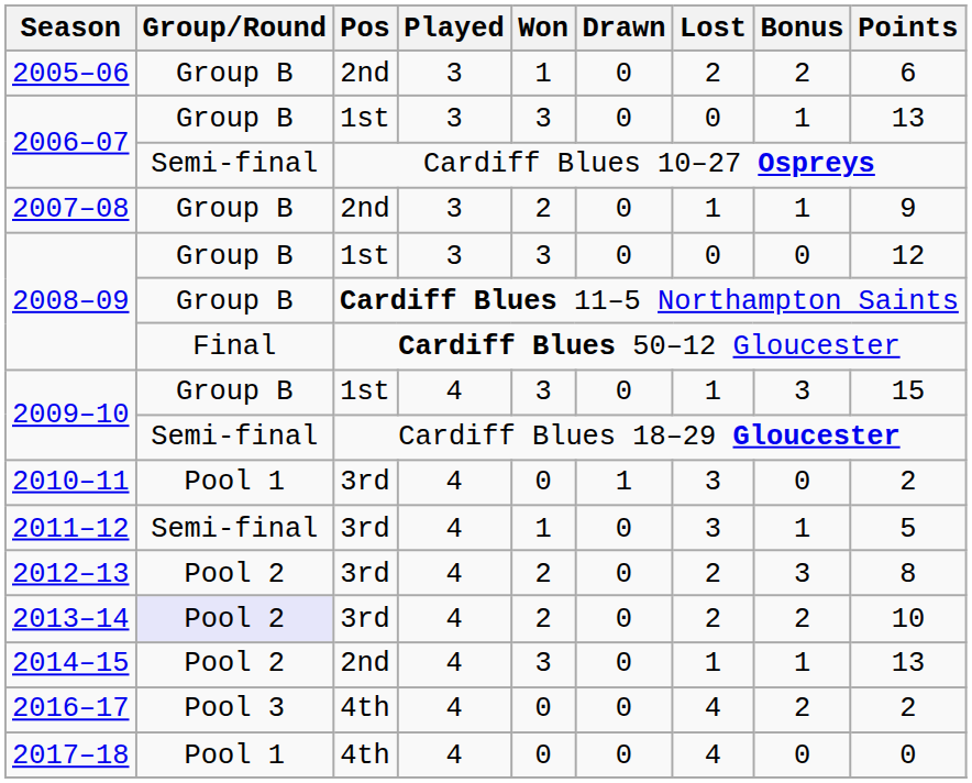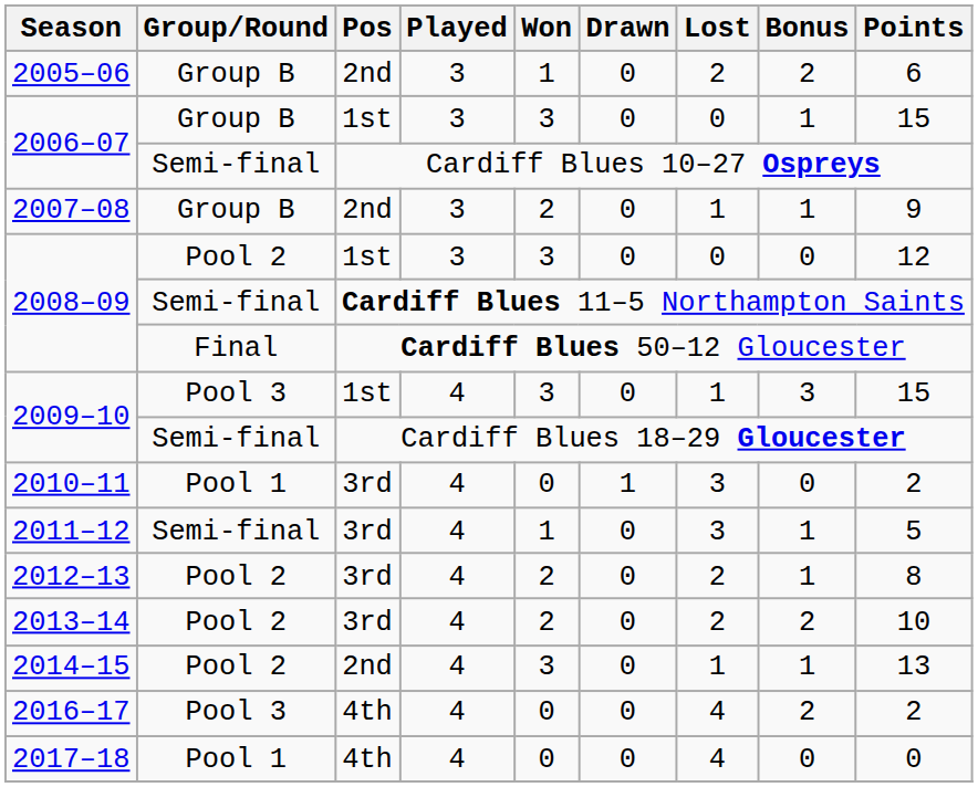2006–07 / 1st | Points: 13 -> 15
2008–09 / 1st | Group/Round: Group B -> Pool 2
2008–09 / Cardiff Blues 11–5 Northampton Saints | Group/Round: Group B -> Semi-final
2009–10 / 1st | Group/Round: Group B -> Pool 3
2012–13 | Bonus: 3 -> 1
2013–14 | Group/Round: lavender background -> no background
